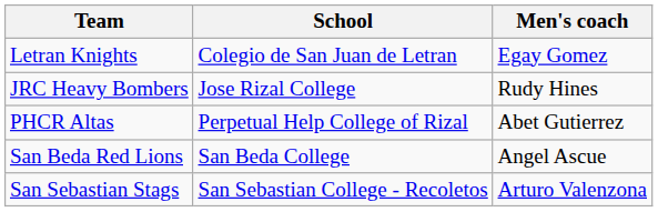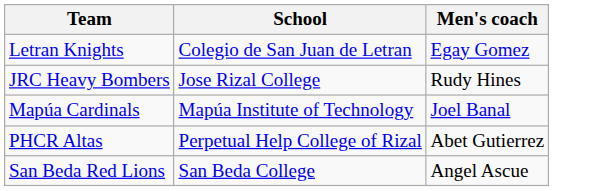+ row: Mapúa Cardinals | Mapúa Institute of Technology | Joel Banal
- row: San Sebastian Stags | San Sebastian College - Recoletos | Arturo Valenzona
